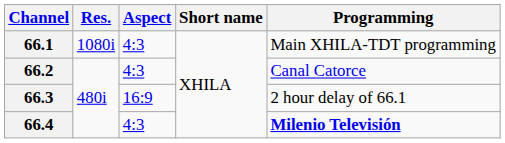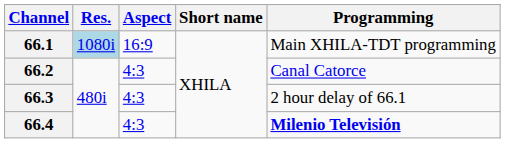66.1 | Res.: no background -> lightblue background
66.1 | Aspect: 4:3 -> 16:9
66.3 | Aspect: 16:9 -> 4:3
